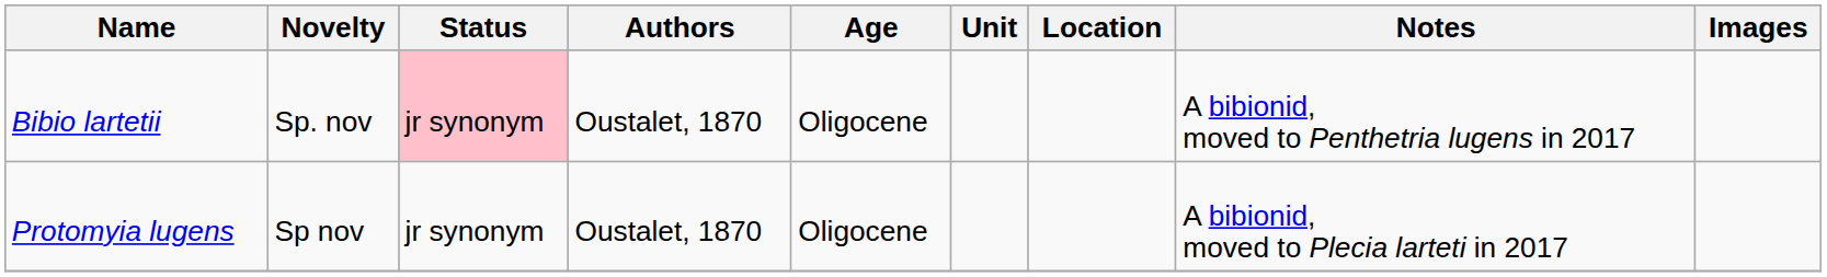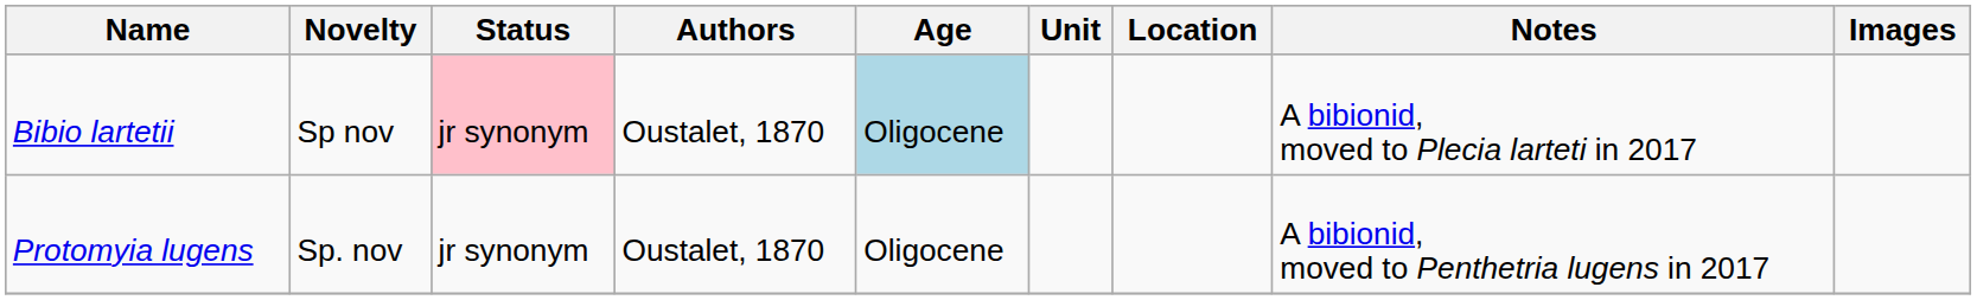Bibio lartetii | Novelty: Sp. nov -> Sp nov
Bibio lartetii | Age: no background -> lightblue background
Bibio lartetii | Notes: A bibionid, moved to Penthetria lugens in 2017 -> A bibionid, moved to Plecia larteti in 2017
Protomyia lugens | Novelty: Sp nov -> Sp. nov
Protomyia lugens | Notes: A bibionid, moved to Plecia larteti in 2017 -> A bibionid, moved to Penthetria lugens in 2017
